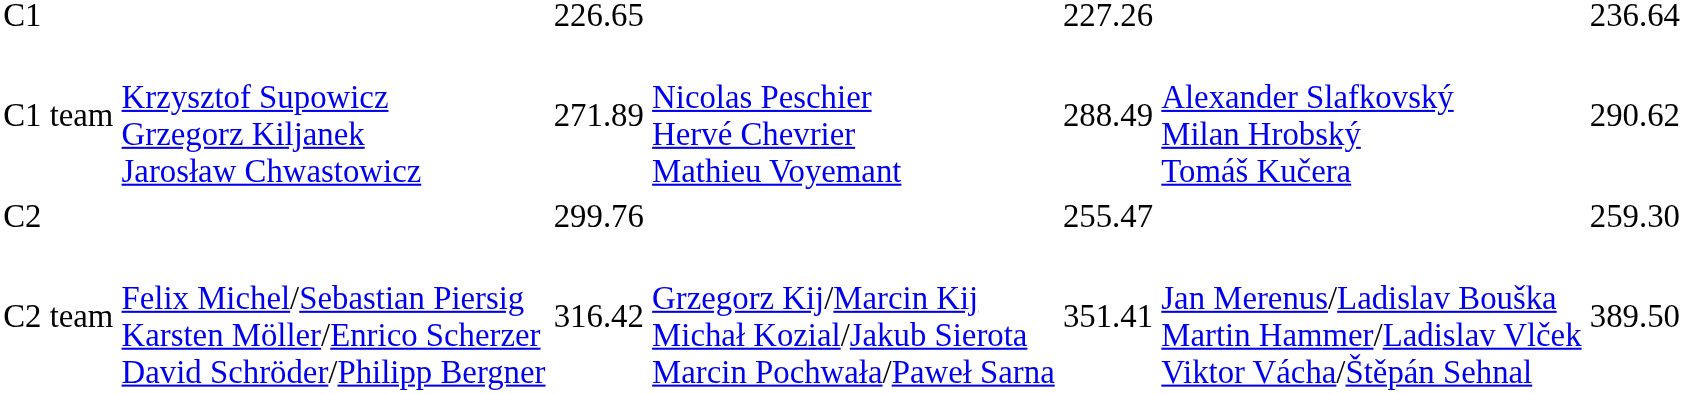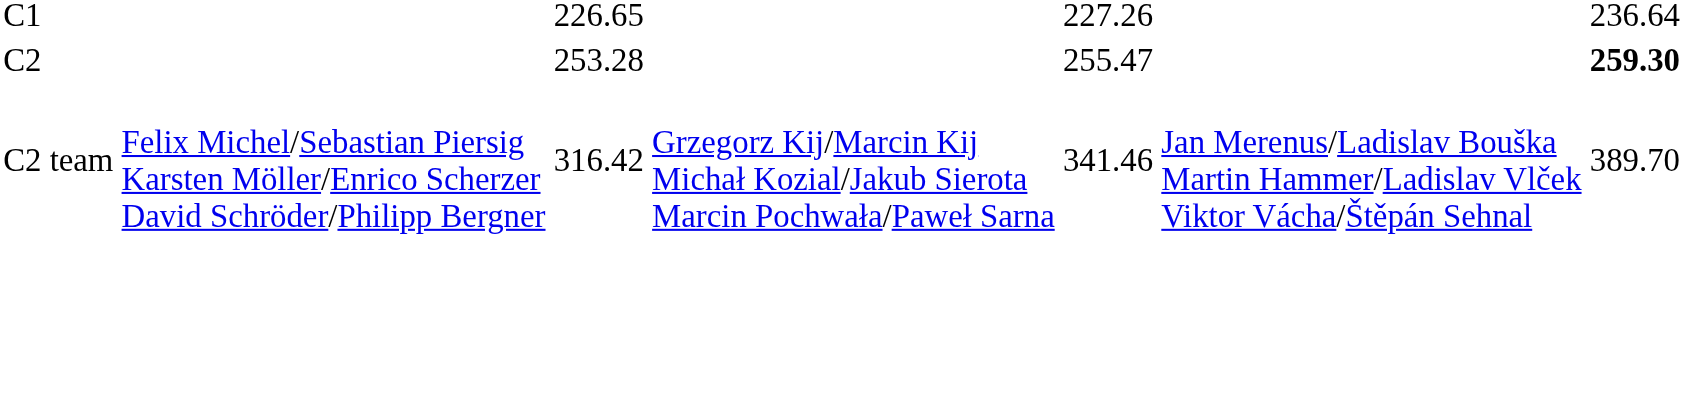- row: C1 team | Krzysztof Supowicz Grzegorz Kiljanek Jarosław Chwastowicz | 271.89 | Nicolas Peschier Hervé Chevrier Mathieu Voyemant | 288.49 | Alexander Slafkovský Milan Hrobský Tomáš Kučera | 290.62
C2 | column 3: 299.76 -> 253.28
C2 | column 7: normal -> bold
C2 team | column 5: 351.41 -> 341.46
C2 team | column 7: 389.50 -> 389.70
